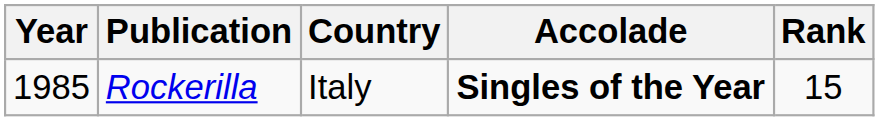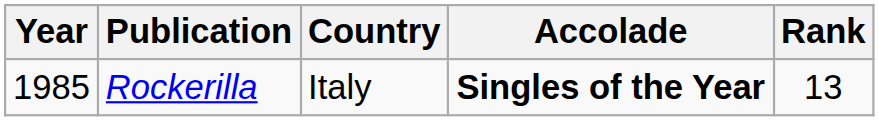Rockerilla | Rank: 15 -> 13
